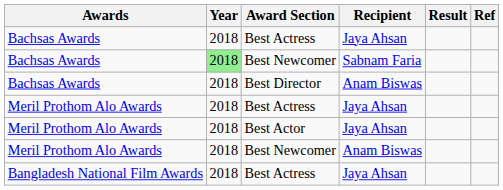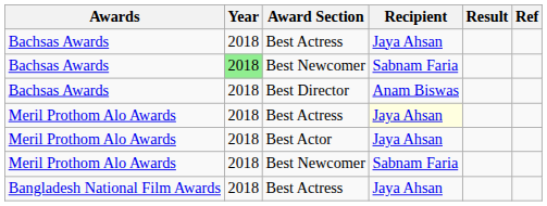Meril Prothom Alo Awards / Best Actress | Recipient: no background -> lightyellow background
Meril Prothom Alo Awards / Best Newcomer | Recipient: Anam Biswas -> Sabnam Faria
